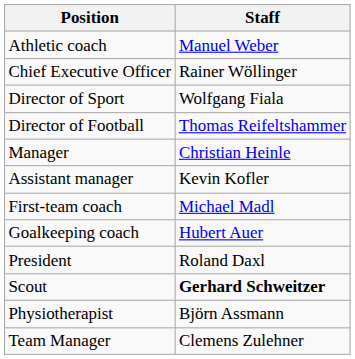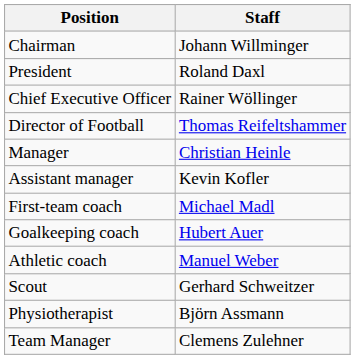+ row: Chairman | Johann Willminger
rows swapped: President <-> Athletic coach
- row: Director of Sport | Wolfgang Fiala
Scout | Staff: bold -> normal
